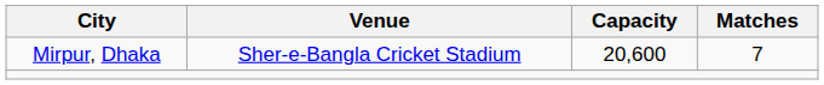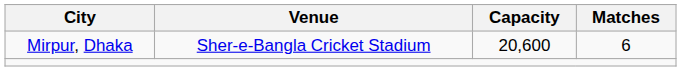Mirpur, Dhaka | Matches: 7 -> 6
